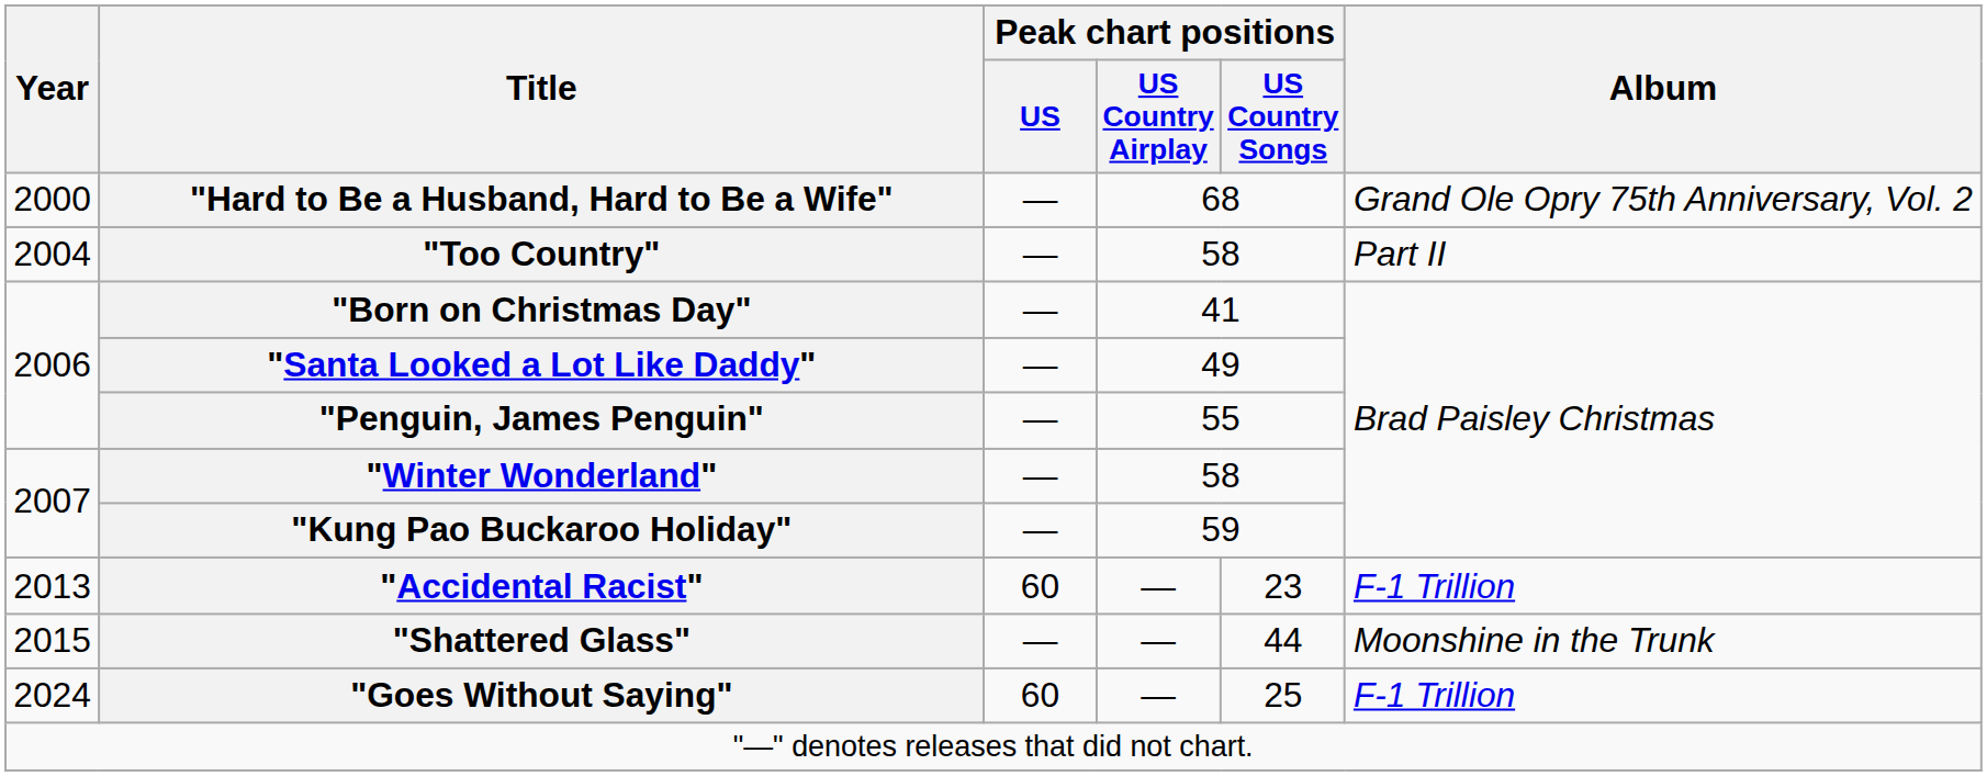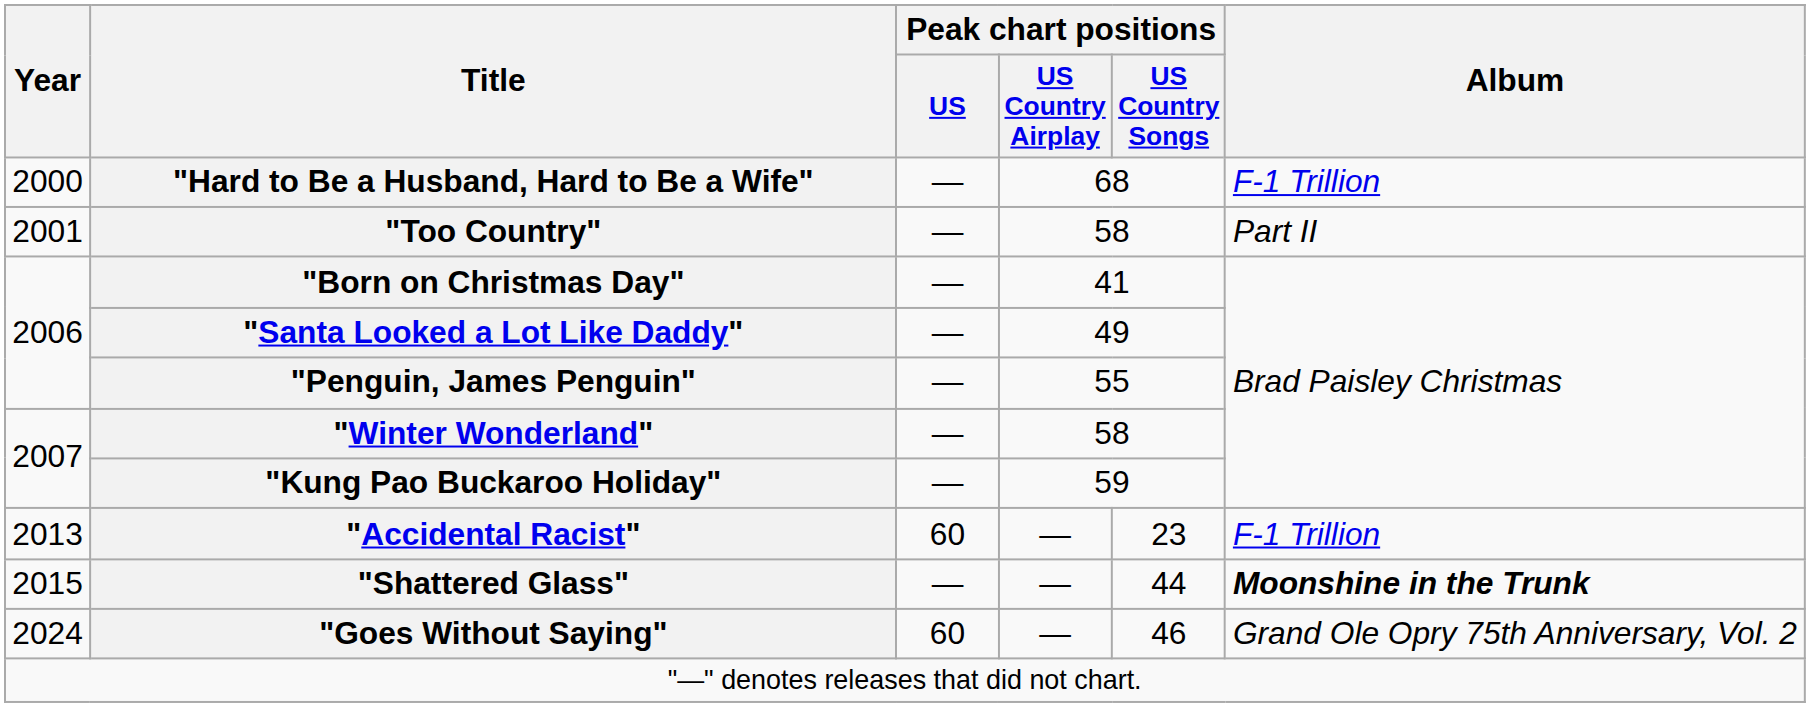"Hard to Be a Husband, Hard to Be a Wife" | Album: Grand Ole Opry 75th Anniversary, Vol. 2 -> F-1 Trillion
"Too Country" | Year: 2004 -> 2001
"Shattered Glass" | Album: normal -> bold
"Goes Without Saying" | Peak chart positions / US Country Songs: 25 -> 46
"Goes Without Saying" | Album: F-1 Trillion -> Grand Ole Opry 75th Anniversary, Vol. 2
